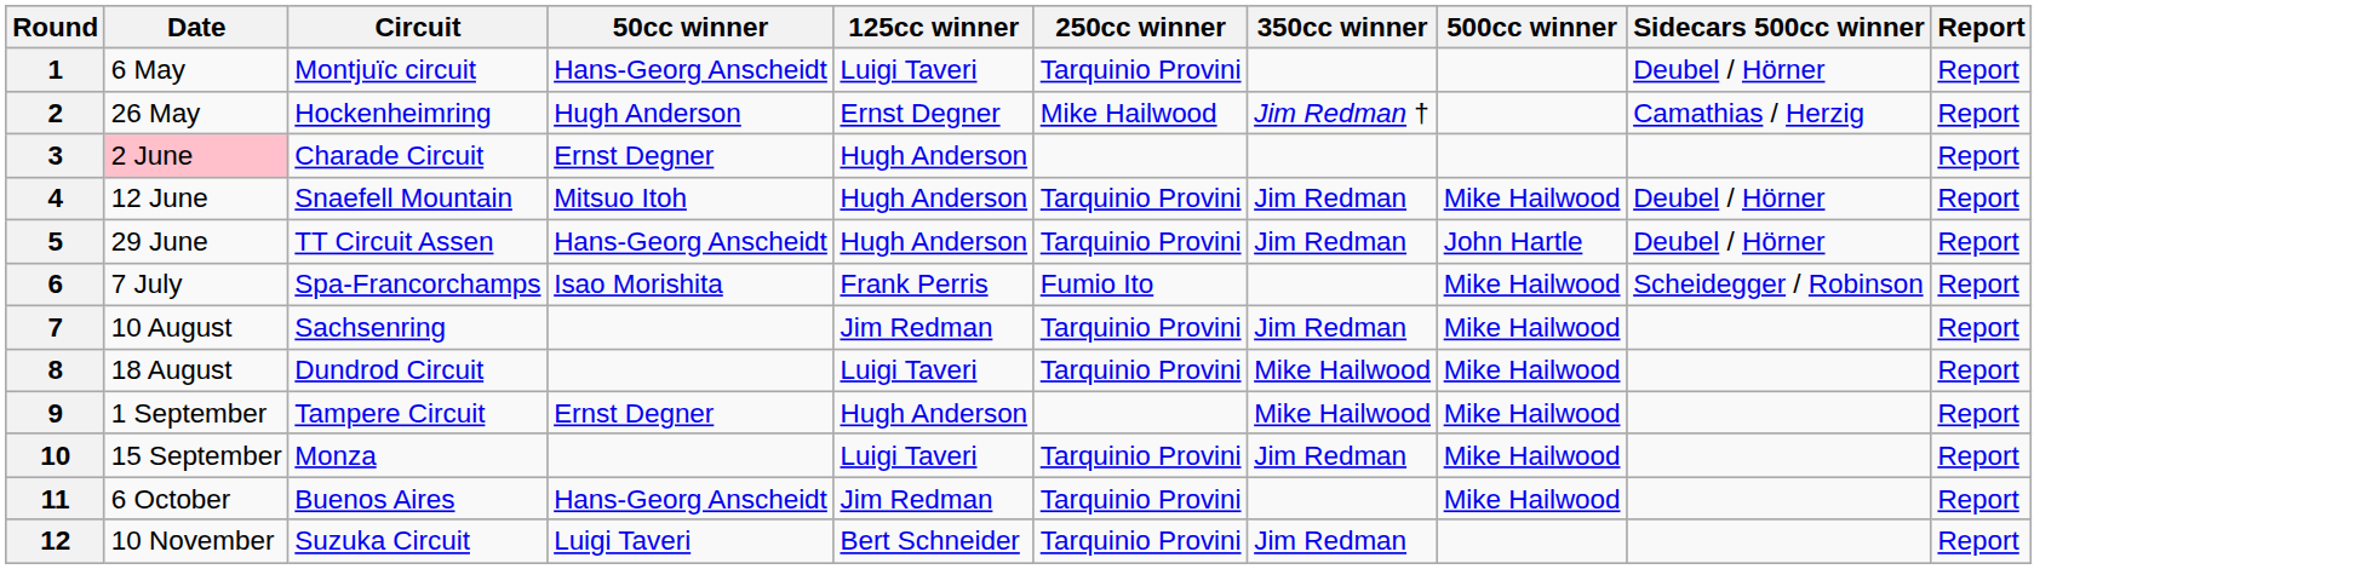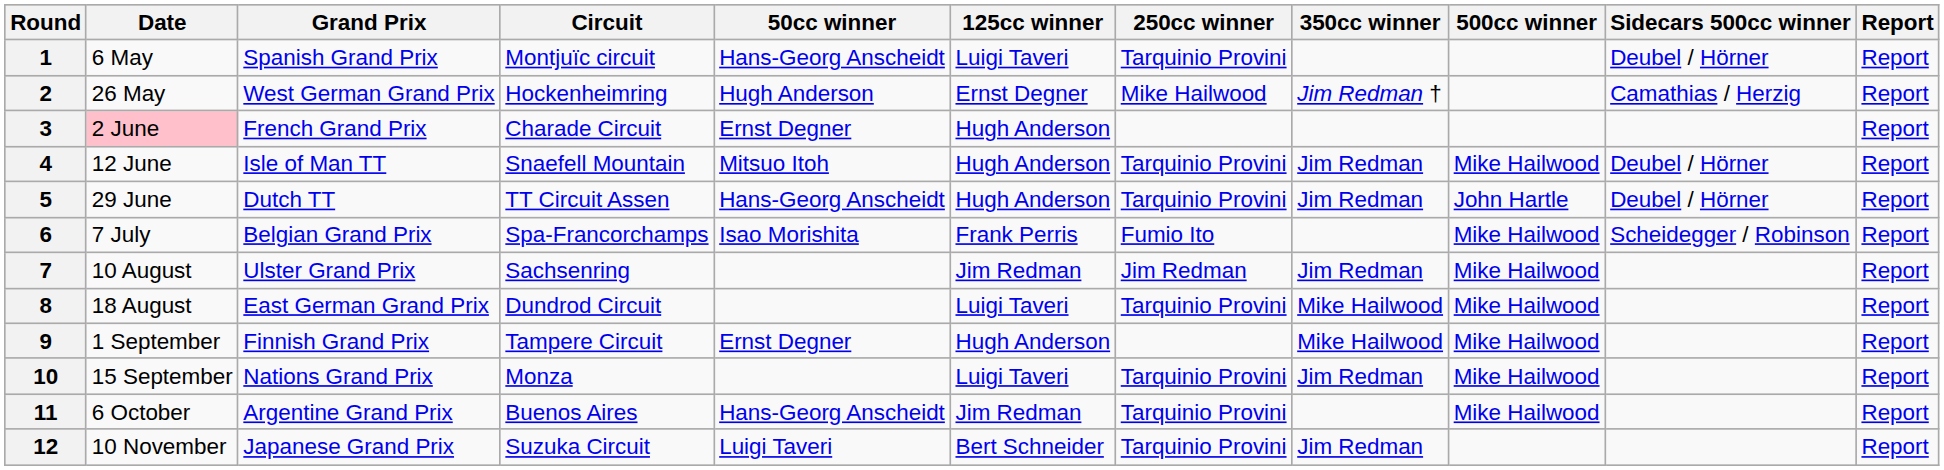+ column: Grand Prix | Spanish Grand Prix | West German Grand Prix | French Grand Prix | Isle of Man TT | Dutch TT | Belgian Grand Prix | Ulster Grand Prix | East German Grand Prix | Finnish Grand Prix | Nations Grand Prix | Argentine Grand Prix | Japanese Grand Prix
7 | 250cc winner: Tarquinio Provini -> Jim Redman
